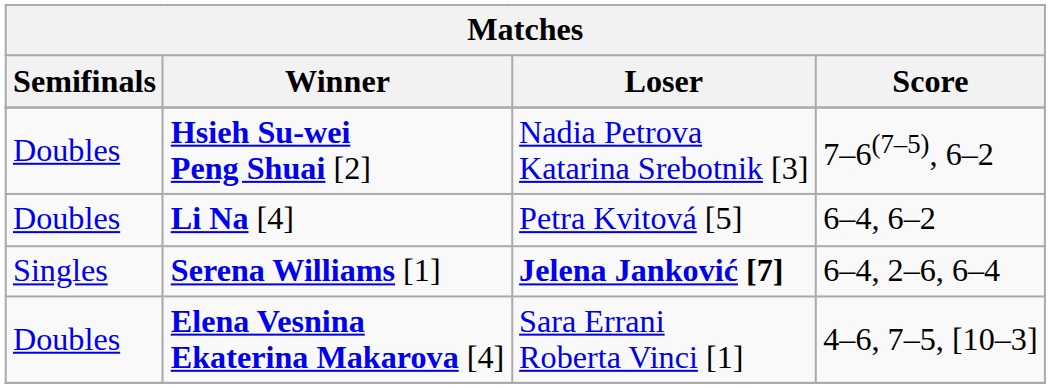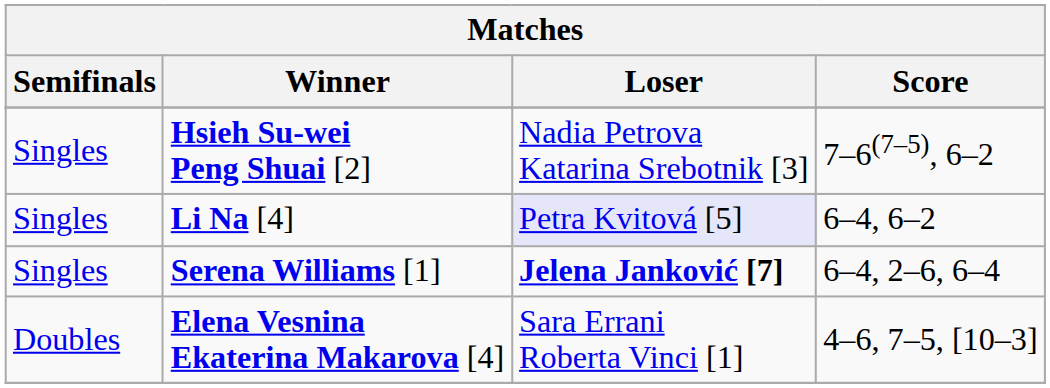Hsieh Su-wei Peng Shuai [2] | Semifinals: Doubles -> Singles
Li Na [4] | Semifinals: Doubles -> Singles
Li Na [4] | Loser: no background -> lavender background
